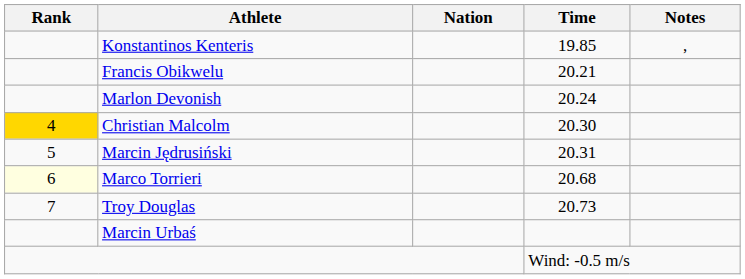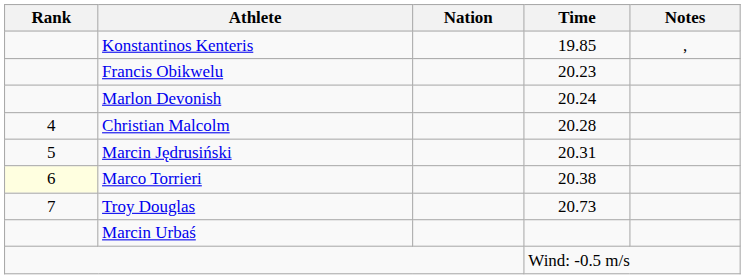Francis Obikwelu | Time: 20.21 -> 20.23
Christian Malcolm | Rank: gold background -> no background
Christian Malcolm | Time: 20.30 -> 20.28
Marco Torrieri | Time: 20.68 -> 20.38
